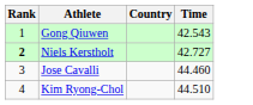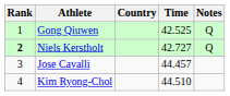+ column: Notes | Q | Q
Gong Qiuwen | Time: 42.543 -> 42.525
Jose Cavalli | Time: 44.460 -> 44.457
